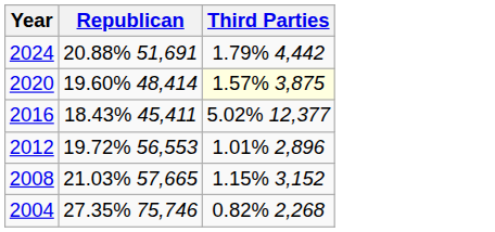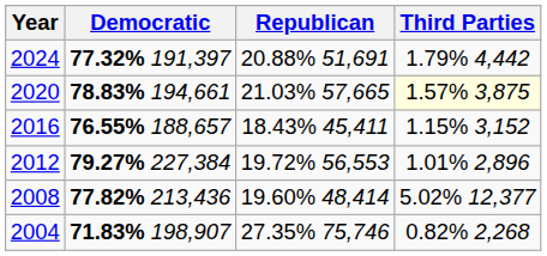+ column: Democratic | 77.32% 191,397 | 78.83% 194,661 | 76.55% 188,657 | 79.27% 227,384 | 77.82% 213,436 | 71.83% 198,907
2020 | Republican: 19.60% 48,414 -> 21.03% 57,665
2016 | Third Parties: 5.02% 12,377 -> 1.15% 3,152
2008 | Republican: 21.03% 57,665 -> 19.60% 48,414
2008 | Third Parties: 1.15% 3,152 -> 5.02% 12,377
